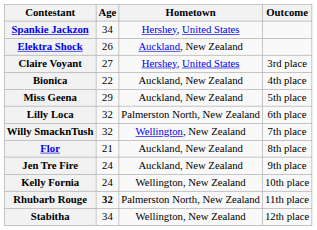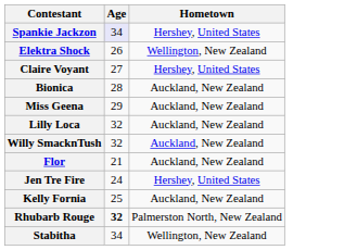- column: Outcome | 3rd place | 4th place | 5th place | 6th place | 7th place | 8th place | 9th place | 10th place | 11th place | 12th place
Spankie Jackzon | Age: no background -> lavender background
Elektra Shock | Hometown: Auckland, New Zealand -> Wellington, New Zealand
Bionica | Age: 22 -> 28
Lilly Loca | Hometown: Palmerston North, New Zealand -> Auckland, New Zealand
Willy SmacknTush | Hometown: Wellington, New Zealand -> Auckland, New Zealand
Jen Tre Fire | Hometown: Auckland, New Zealand -> Hershey, United States
Kelly Fornia | Age: 24 -> 25
Kelly Fornia | Hometown: Wellington, New Zealand -> Auckland, New Zealand
